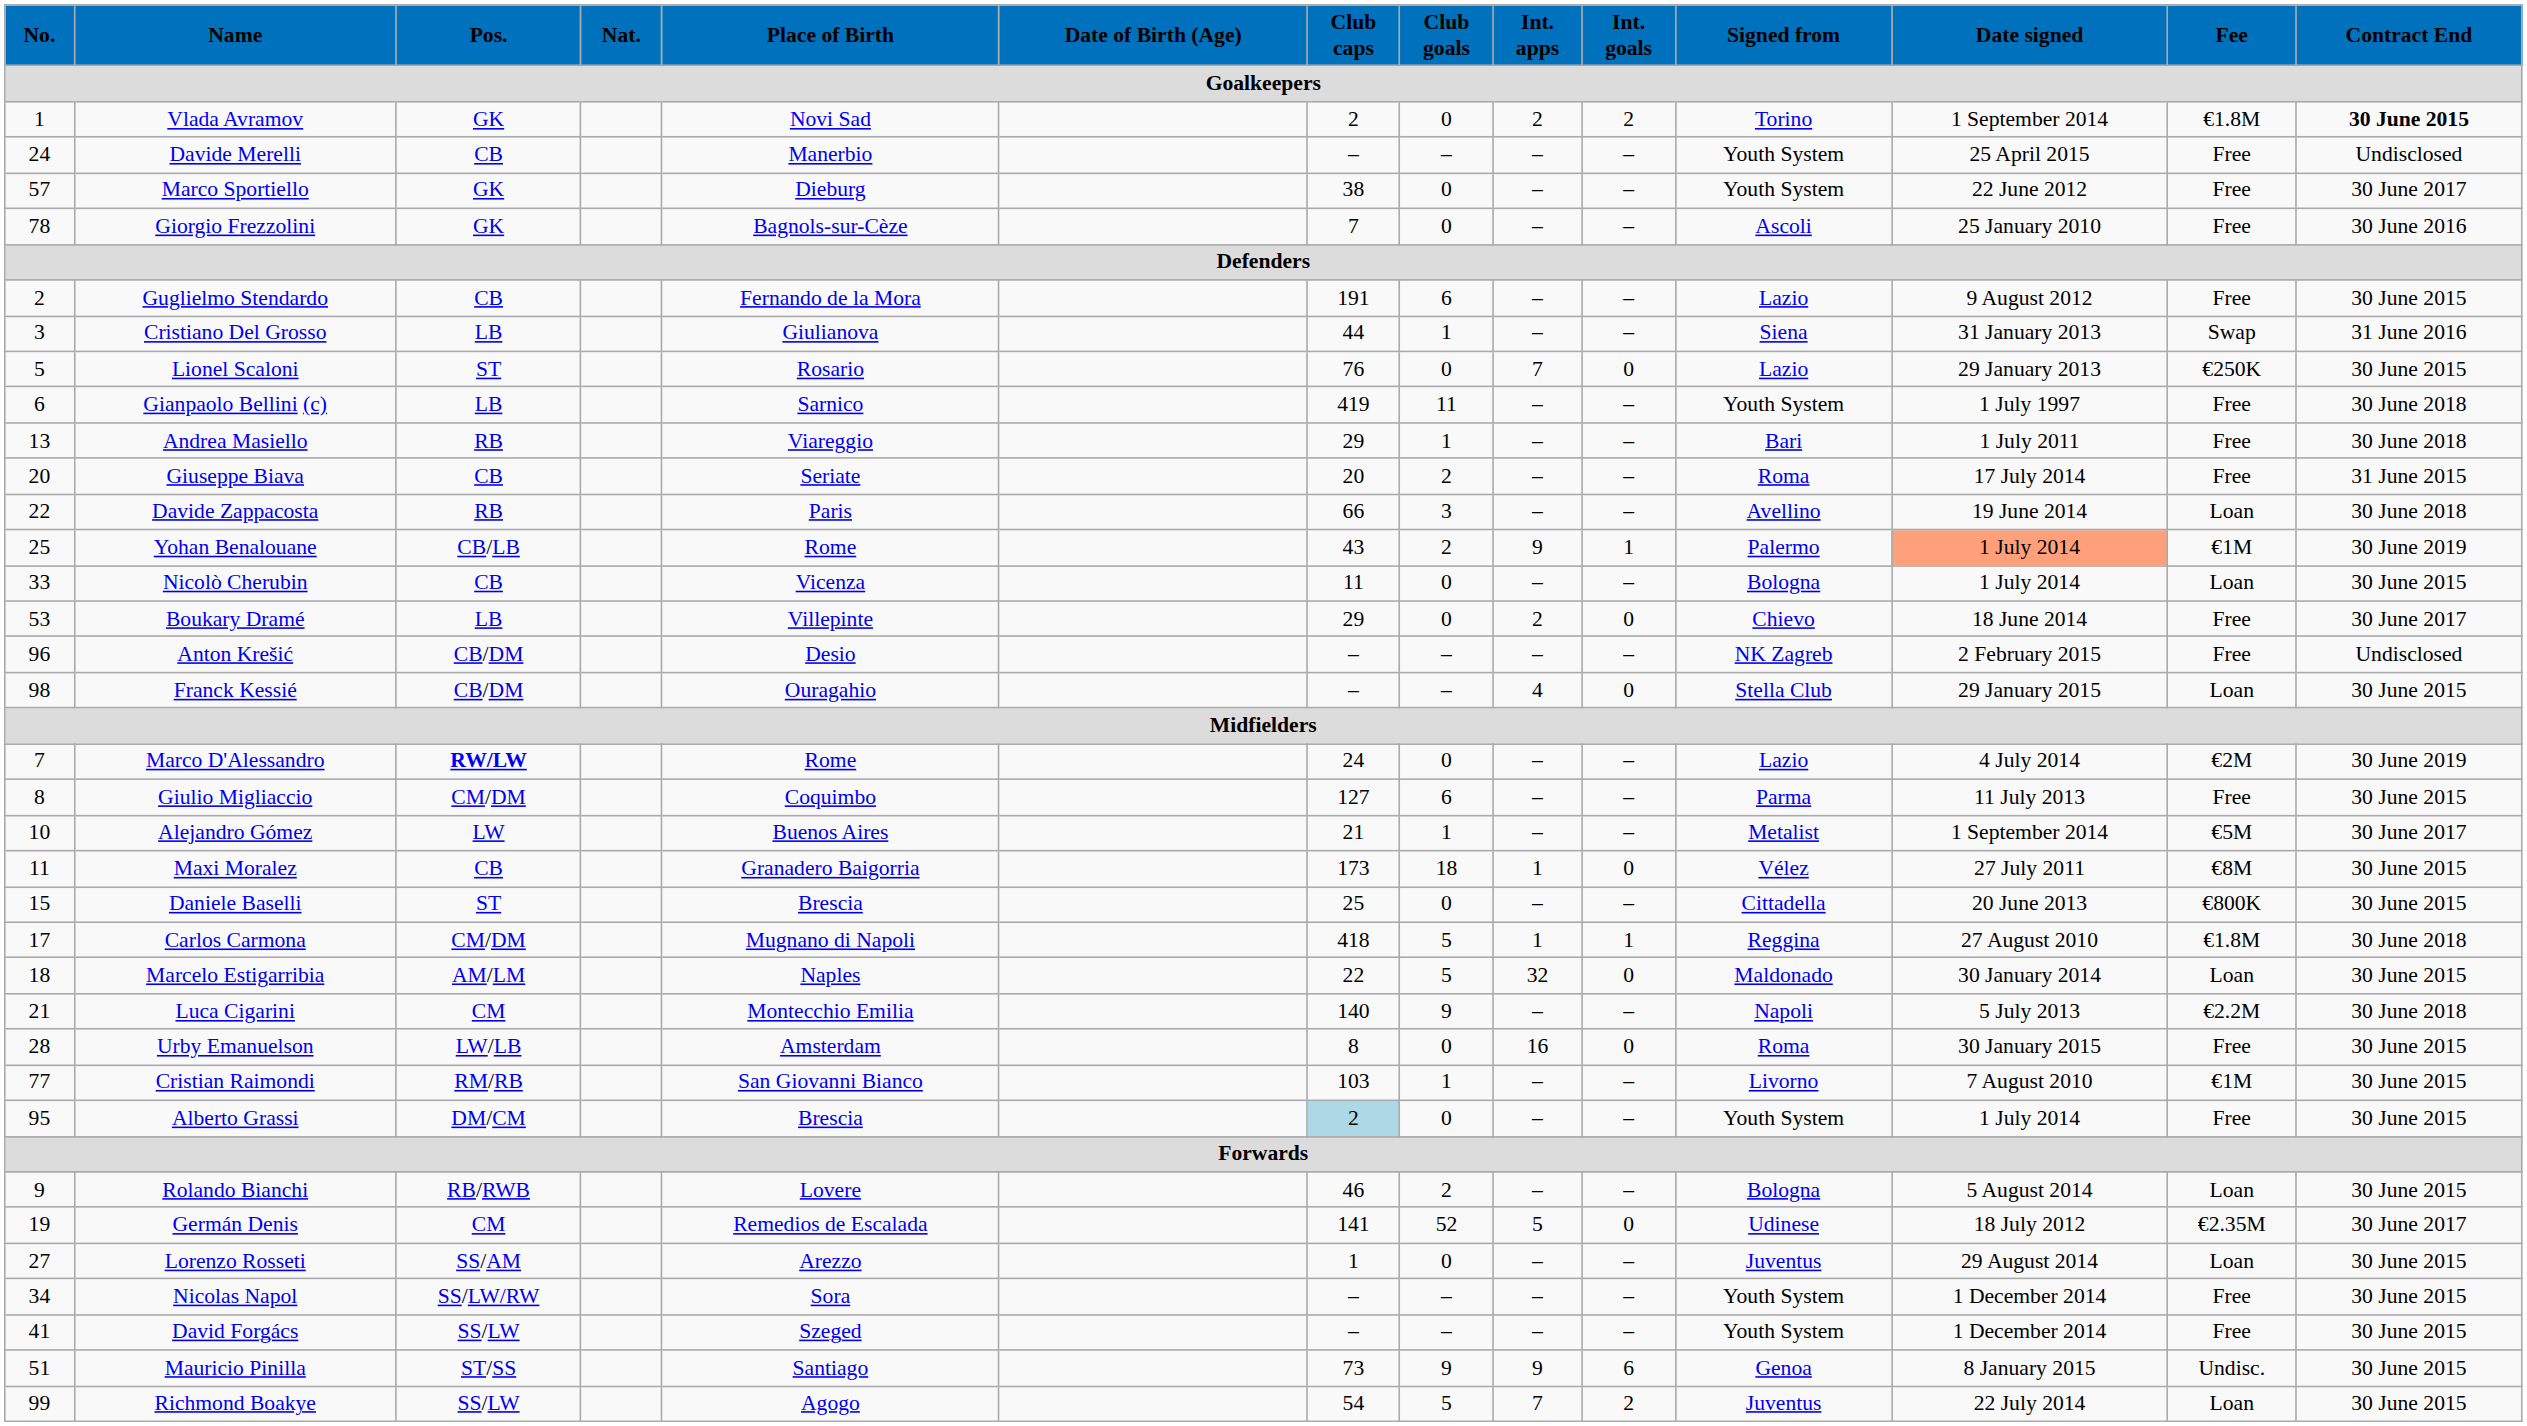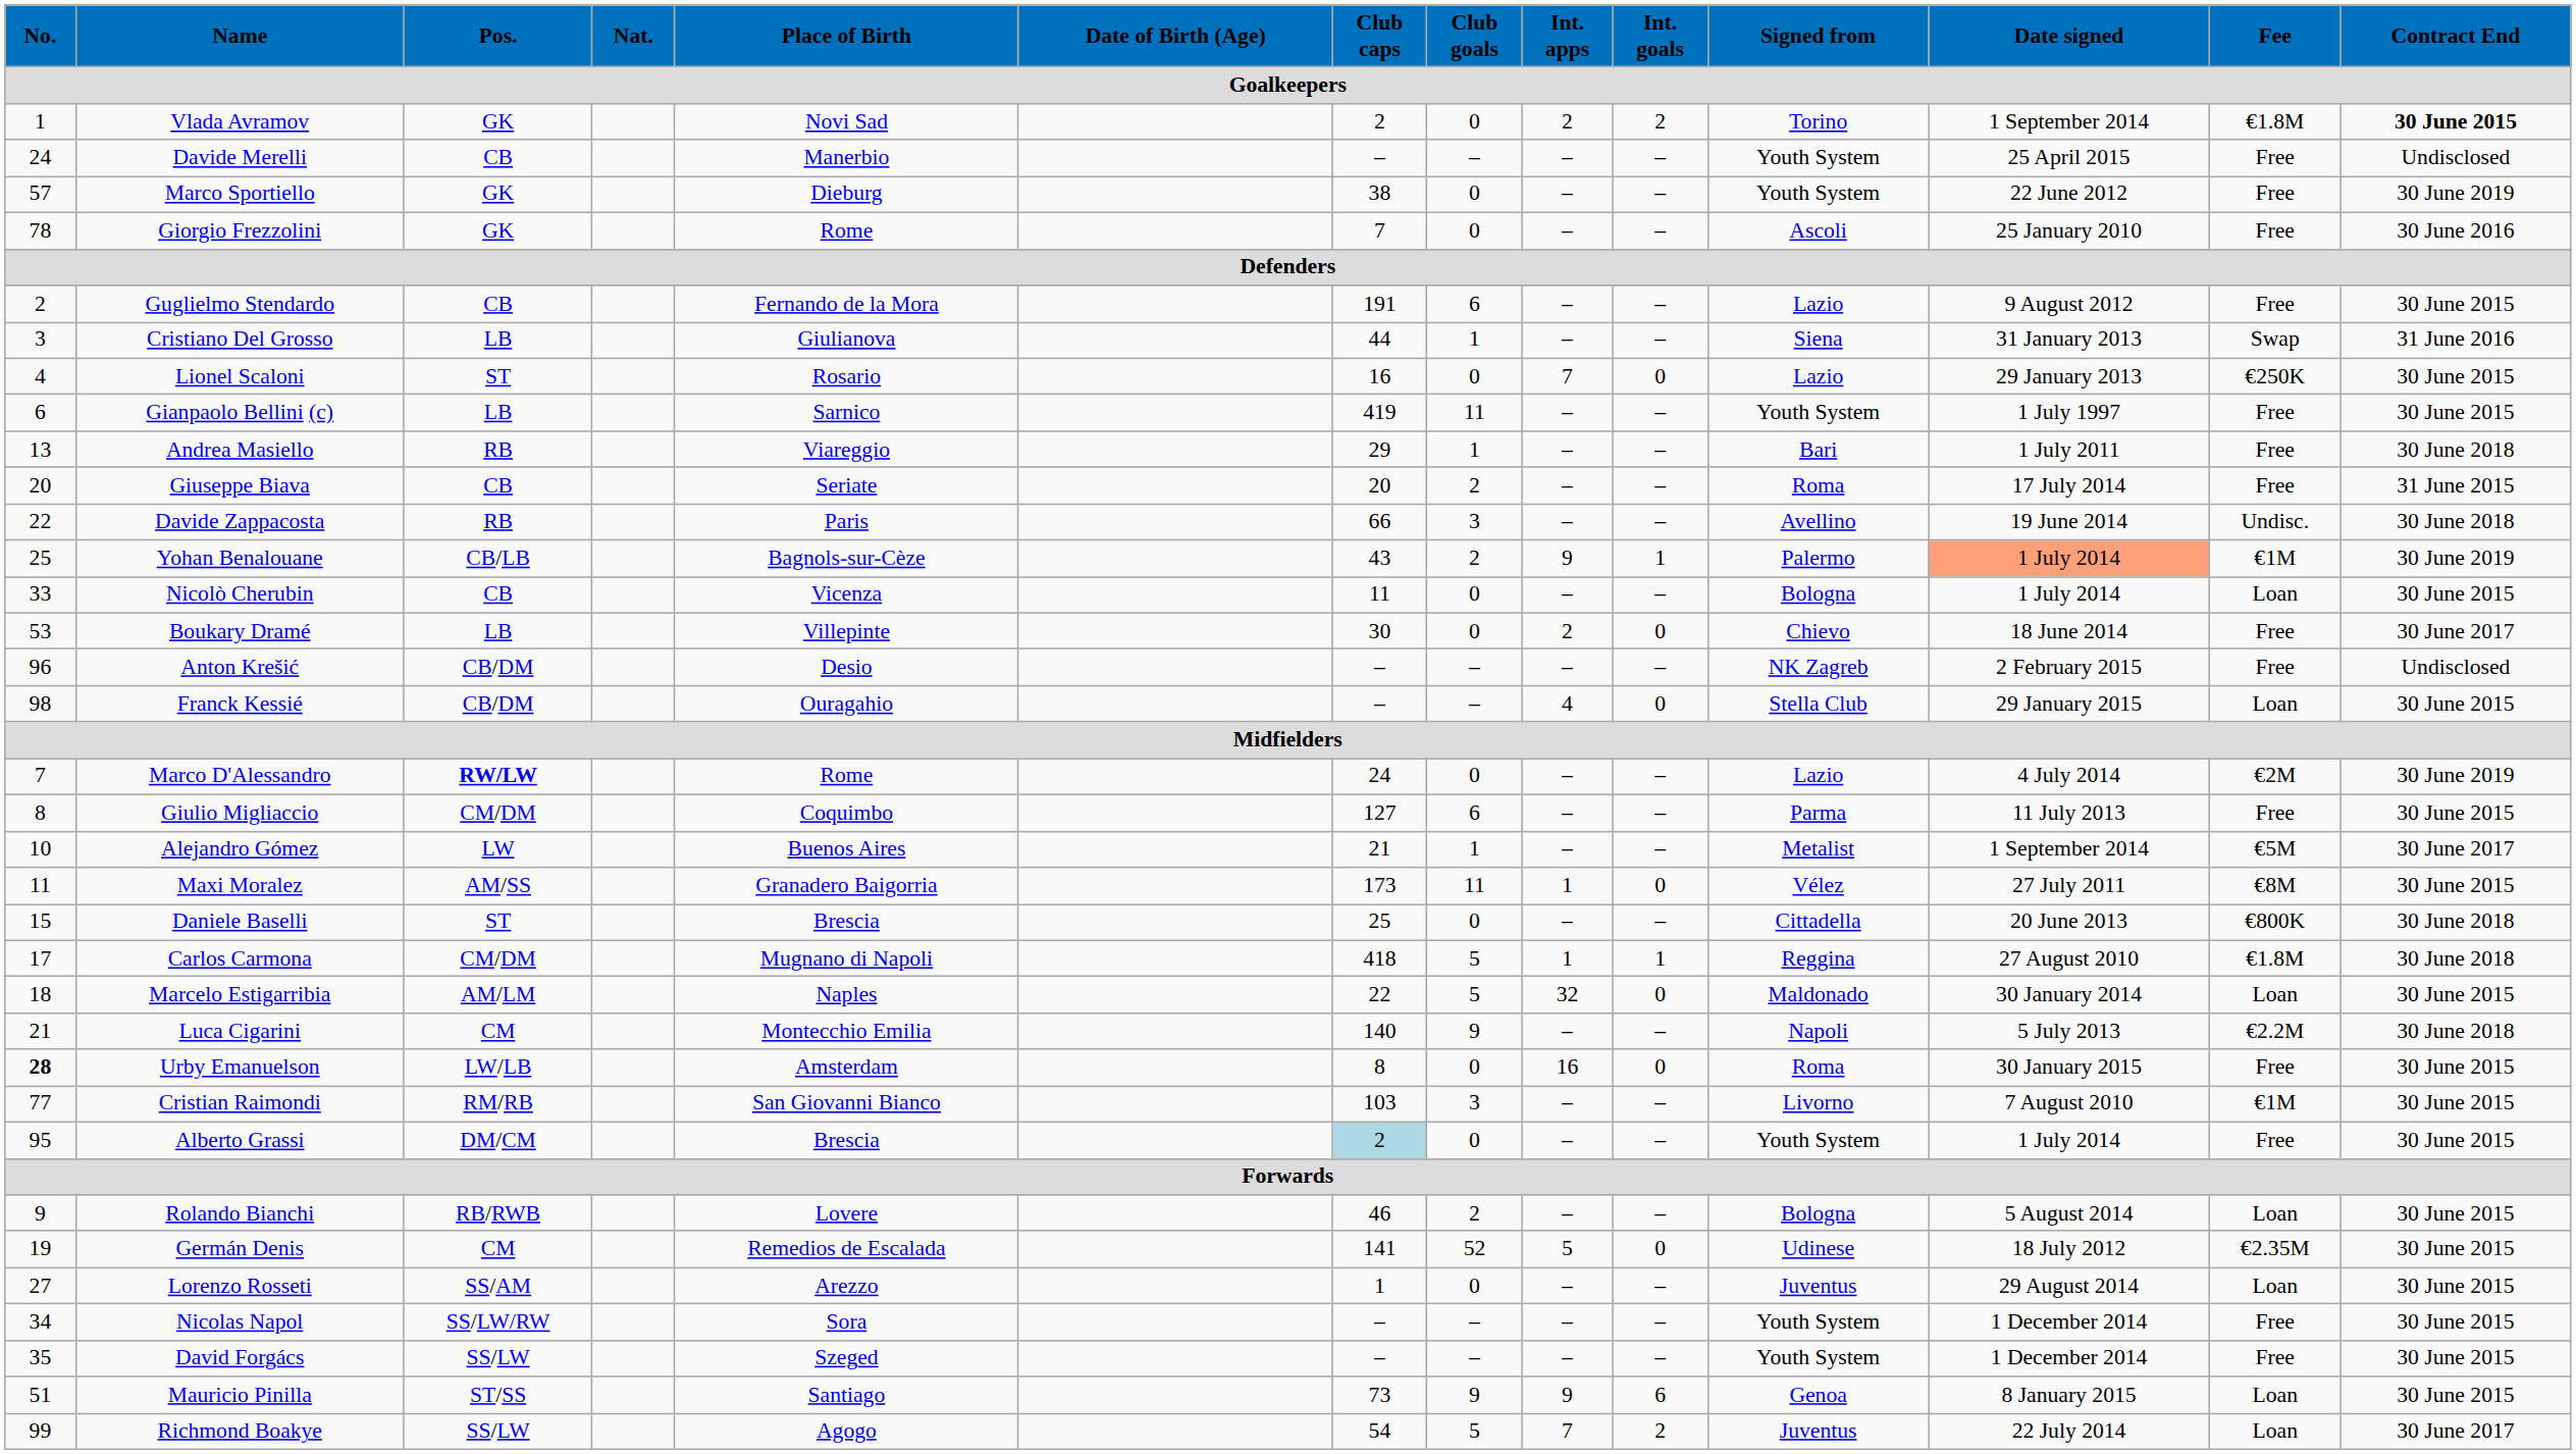Marco Sportiello | Contract End: 30 June 2017 -> 30 June 2019
Giorgio Frezzolini | Place of Birth: Bagnols-sur-Cèze -> Rome
Lionel Scaloni | No.: 5 -> 4
Lionel Scaloni | Club caps: 76 -> 16
Gianpaolo Bellini (c) | Contract End: 30 June 2018 -> 30 June 2015
Davide Zappacosta | Fee: Loan -> Undisc.
Yohan Benalouane | Place of Birth: Rome -> Bagnols-sur-Cèze
Boukary Dramé | Club caps: 29 -> 30
Maxi Moralez | Pos.: CB -> AM/SS
Maxi Moralez | Club goals: 18 -> 11
Daniele Baselli | Contract End: 30 June 2015 -> 30 June 2018
Urby Emanuelson | No.: normal -> bold
Cristian Raimondi | Club goals: 1 -> 3
Germán Denis | Contract End: 30 June 2017 -> 30 June 2015
David Forgács | No.: 41 -> 35
Mauricio Pinilla | Fee: Undisc. -> Loan
Richmond Boakye | Contract End: 30 June 2015 -> 30 June 2017
